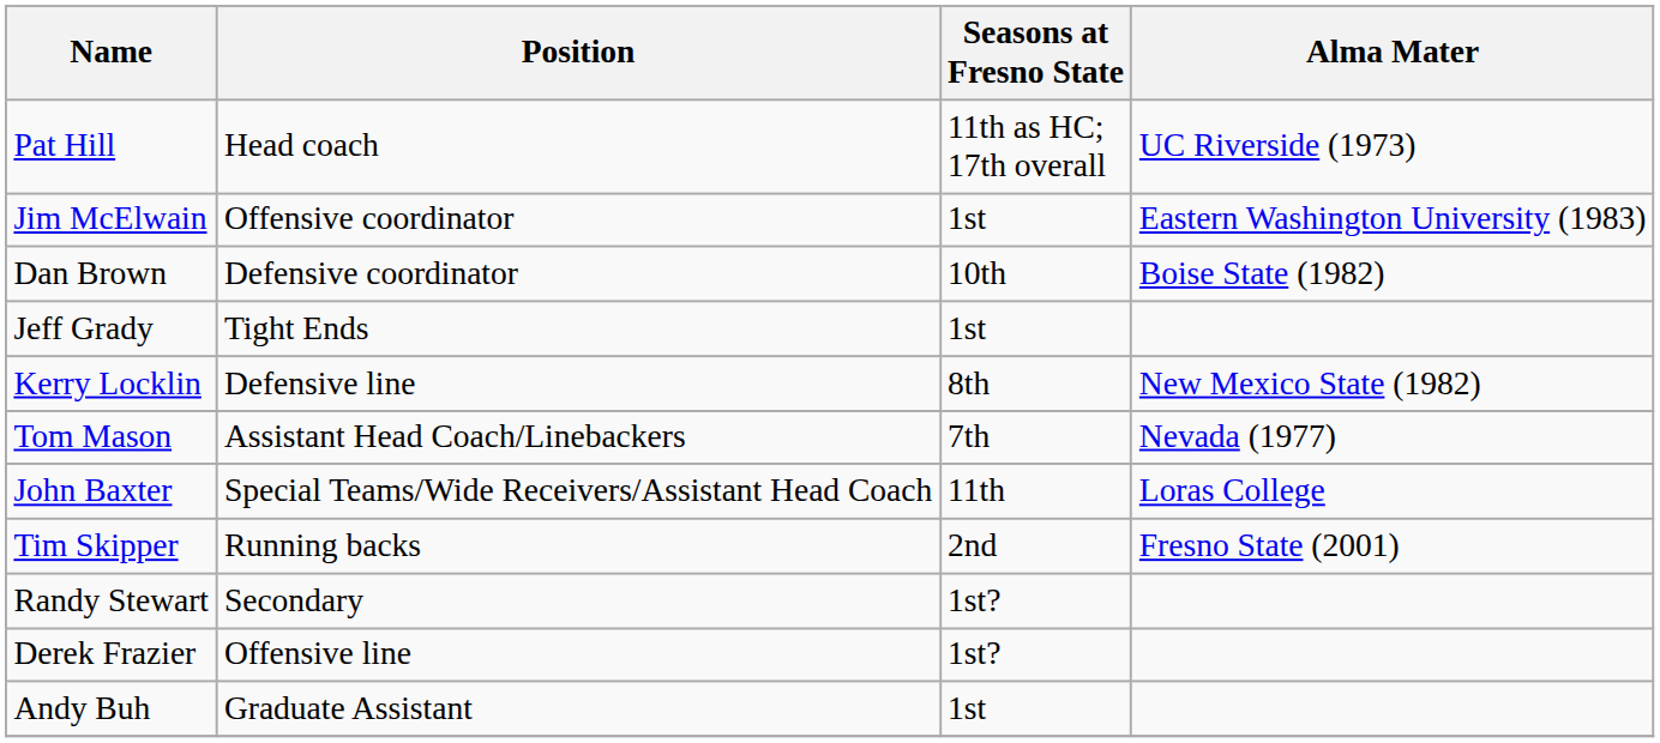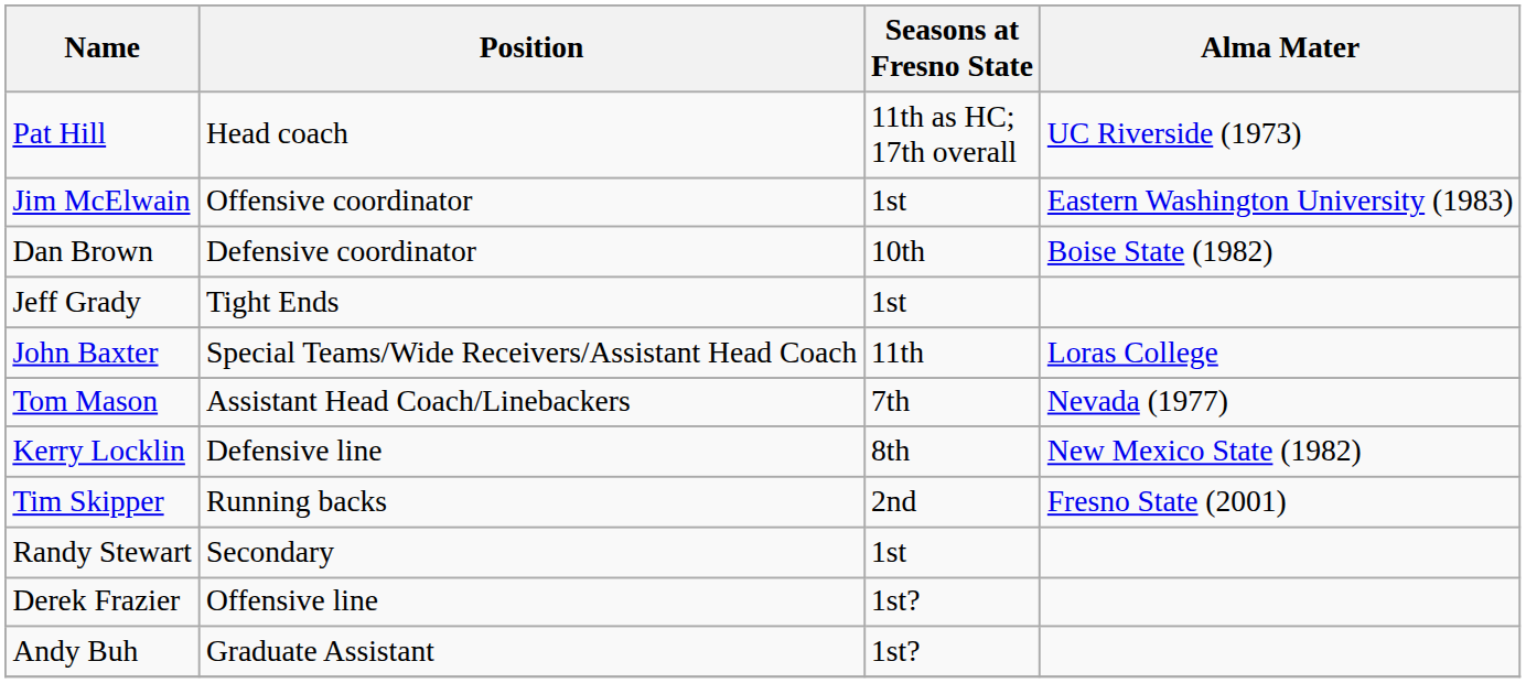rows swapped: John Baxter <-> Kerry Locklin
Randy Stewart | Seasons at Fresno State: 1st? -> 1st
Andy Buh | Seasons at Fresno State: 1st -> 1st?
